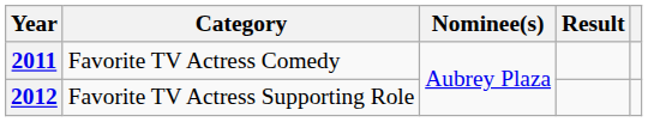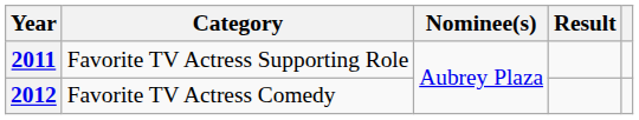2011 | Category: Favorite TV Actress Comedy -> Favorite TV Actress Supporting Role
2012 | Category: Favorite TV Actress Supporting Role -> Favorite TV Actress Comedy
